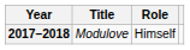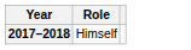- column: Title | Modulove
